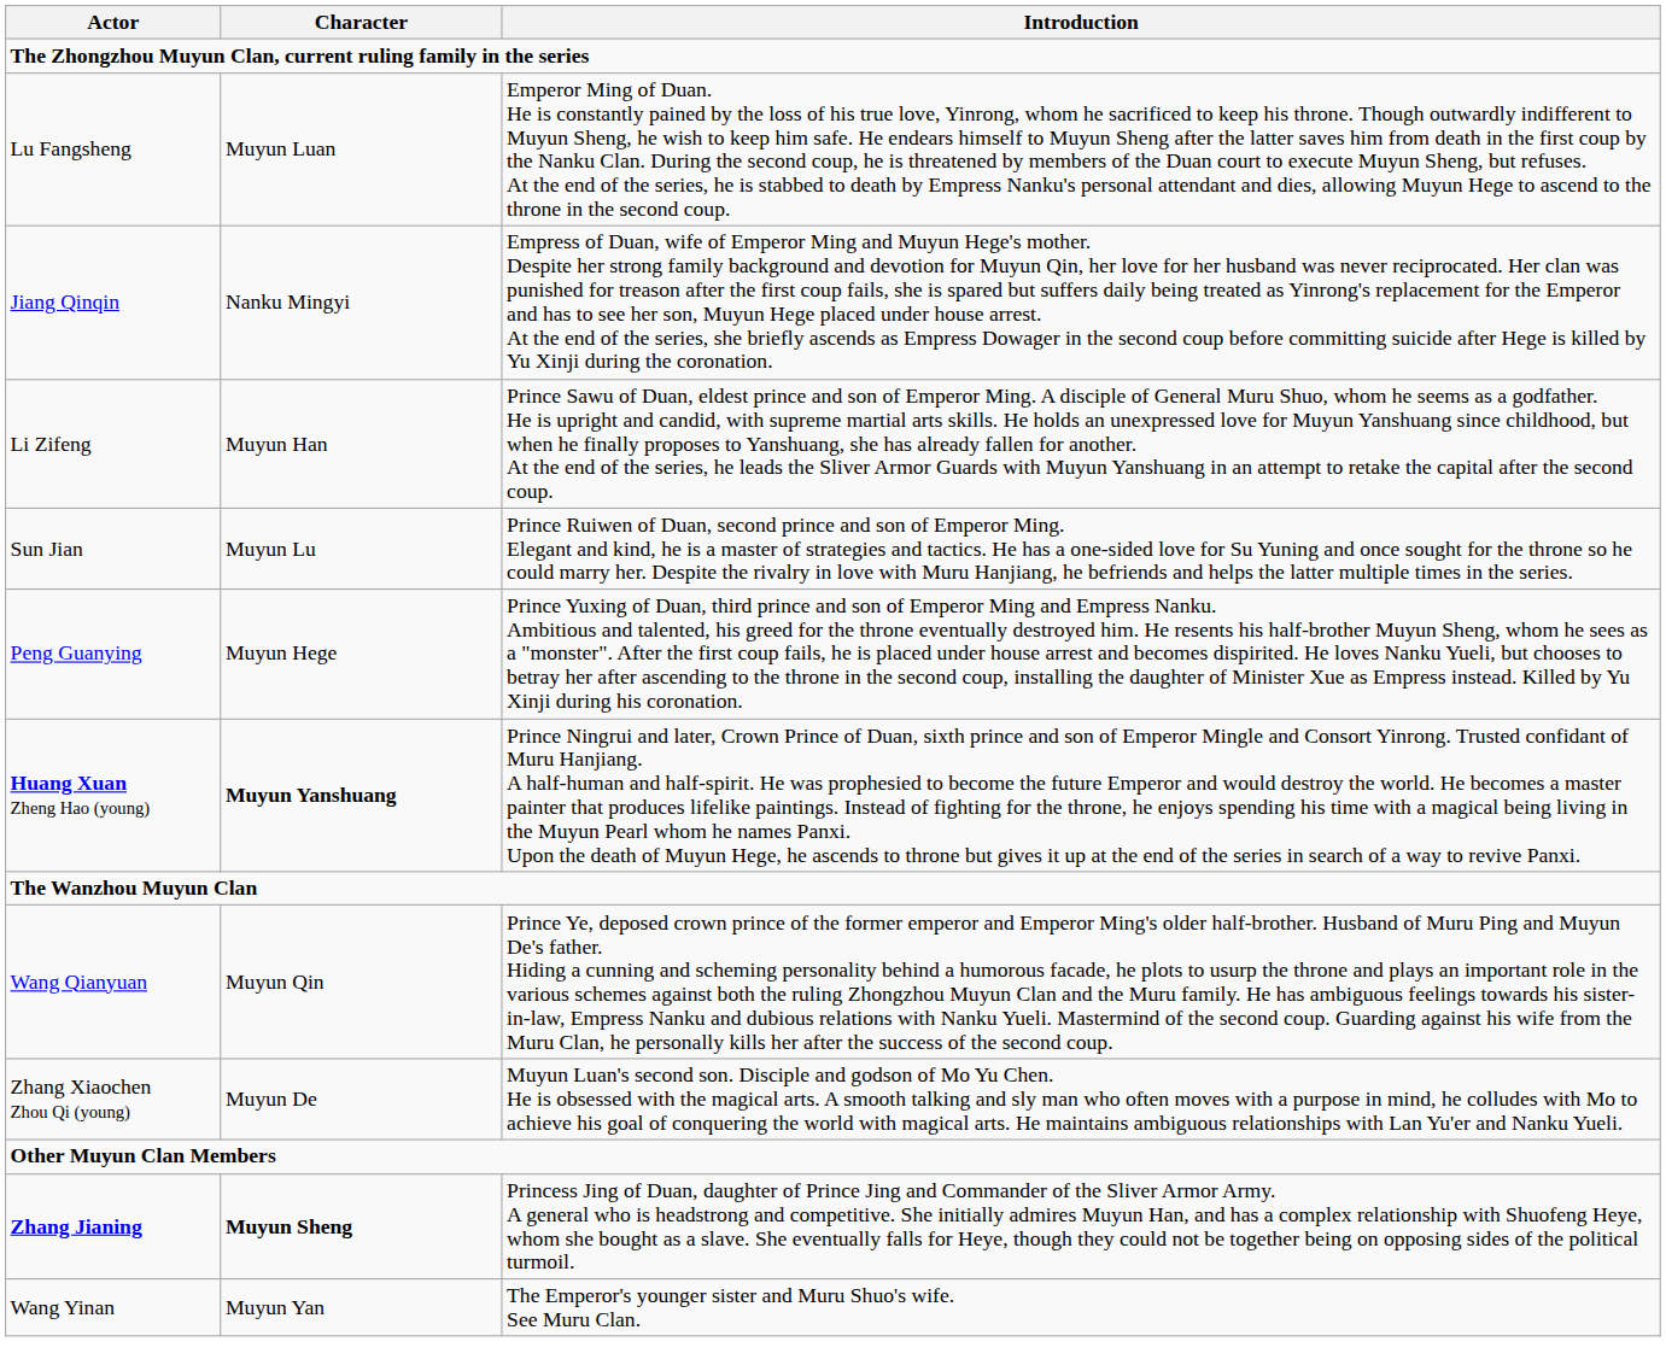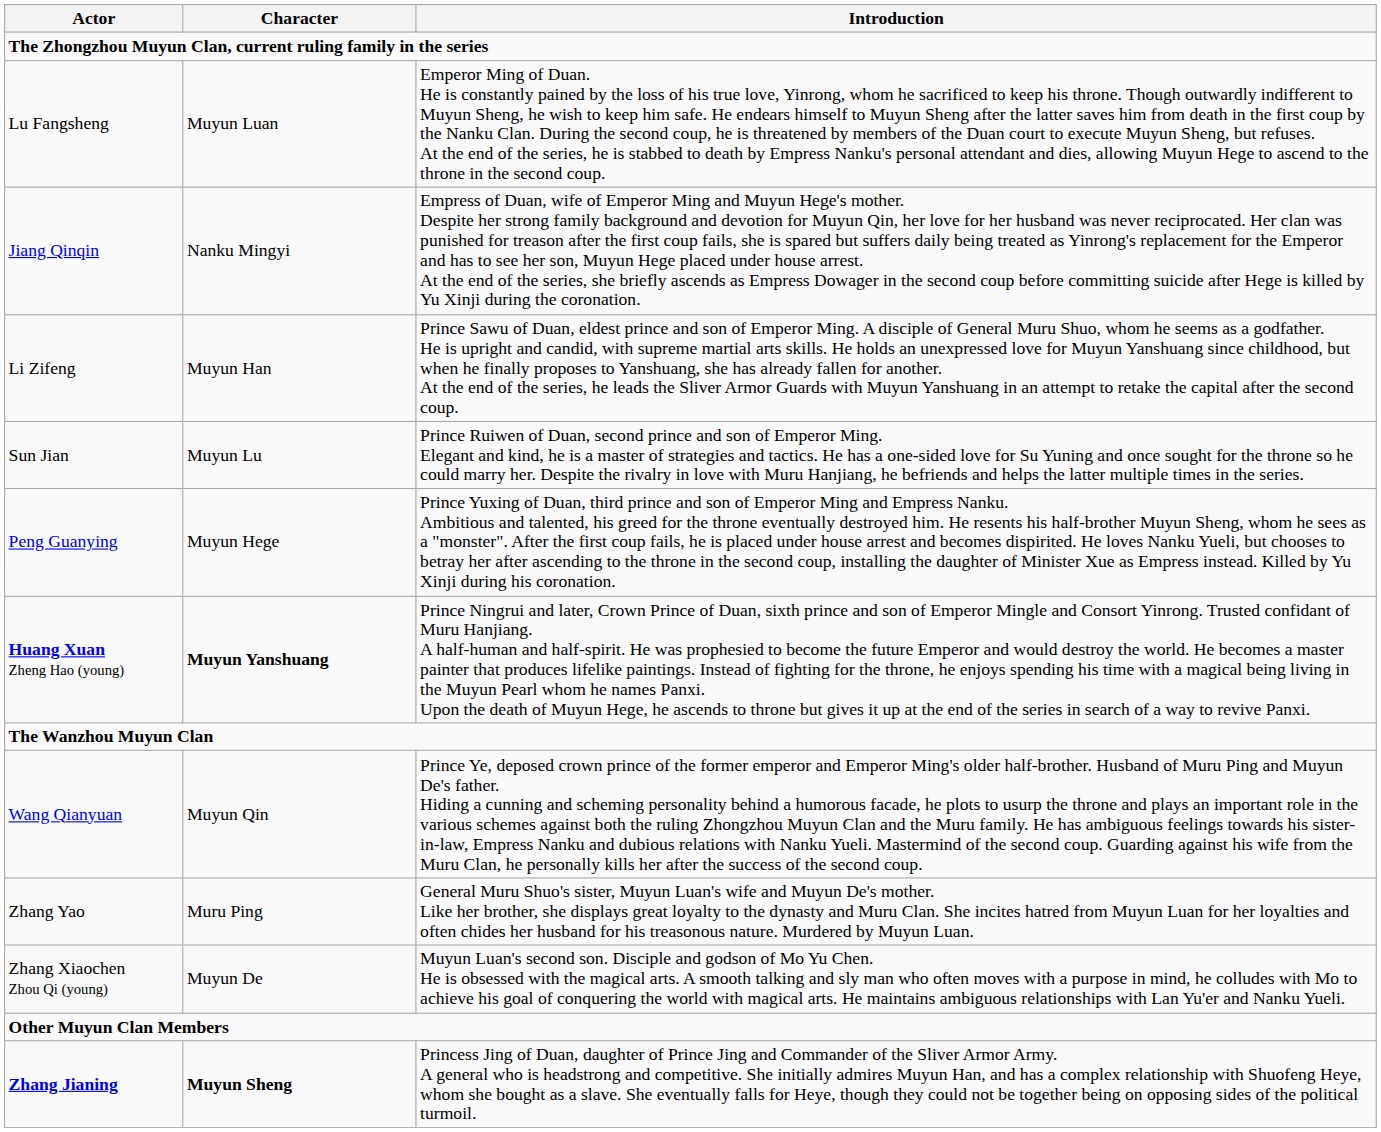+ row: Zhang Yao | Muru Ping | General Muru Shuo's sister, Muyun Luan's wife and Muyun De's mother. Like her brother, she displays great loyalty to the dynasty and Muru Clan. She incites hatred from Muyun Luan for her loyalties and often chides her husband for his treasonous nature. Murdered by Muyun Luan.
- row: Wang Yinan | Muyun Yan | The Emperor's younger sister and Muru Shuo's wife. See Muru Clan.
